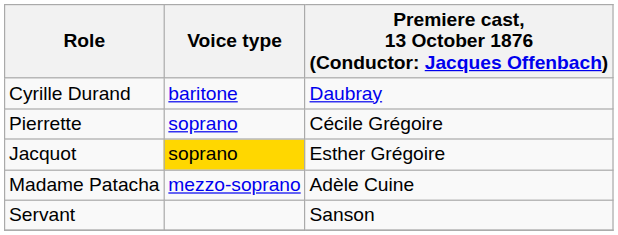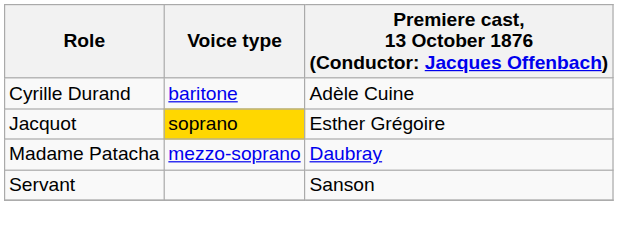Cyrille Durand | column 3: Daubray -> Adèle Cuine
- row: Pierrette | soprano | Cécile Grégoire
Madame Patacha | column 3: Adèle Cuine -> Daubray
